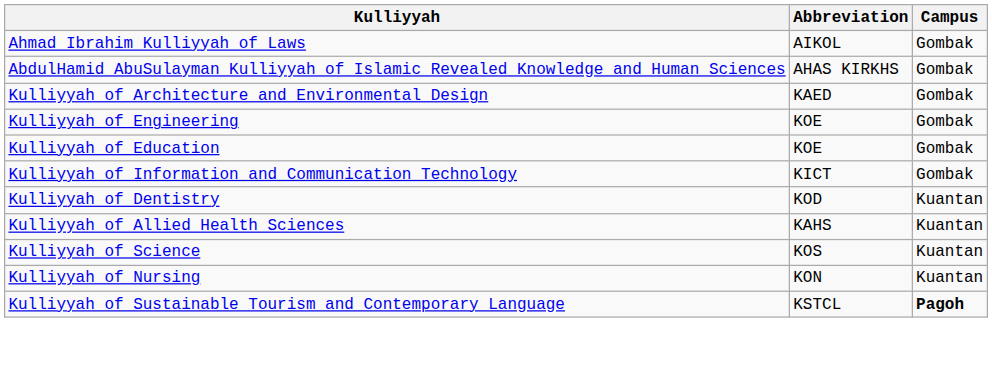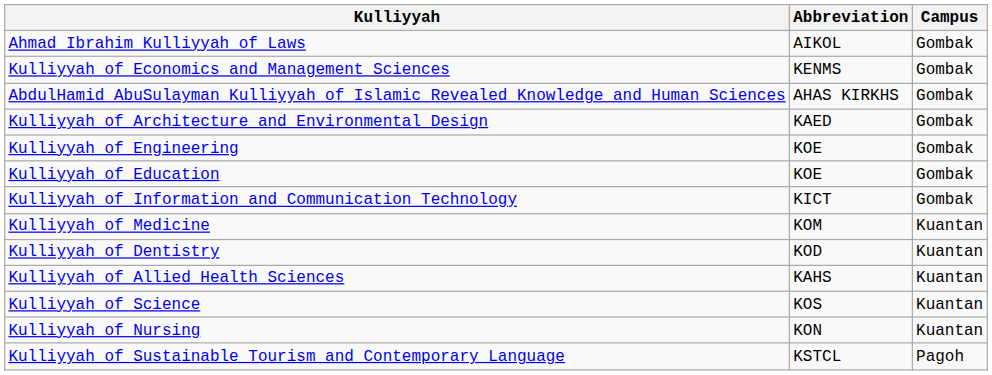+ row: Kulliyyah of Economics and Management Sciences | KENMS | Gombak
+ row: Kulliyyah of Medicine | KOM | Kuantan
Kulliyyah of Sustainable Tourism and Contemporary Language | Campus: bold -> normal
